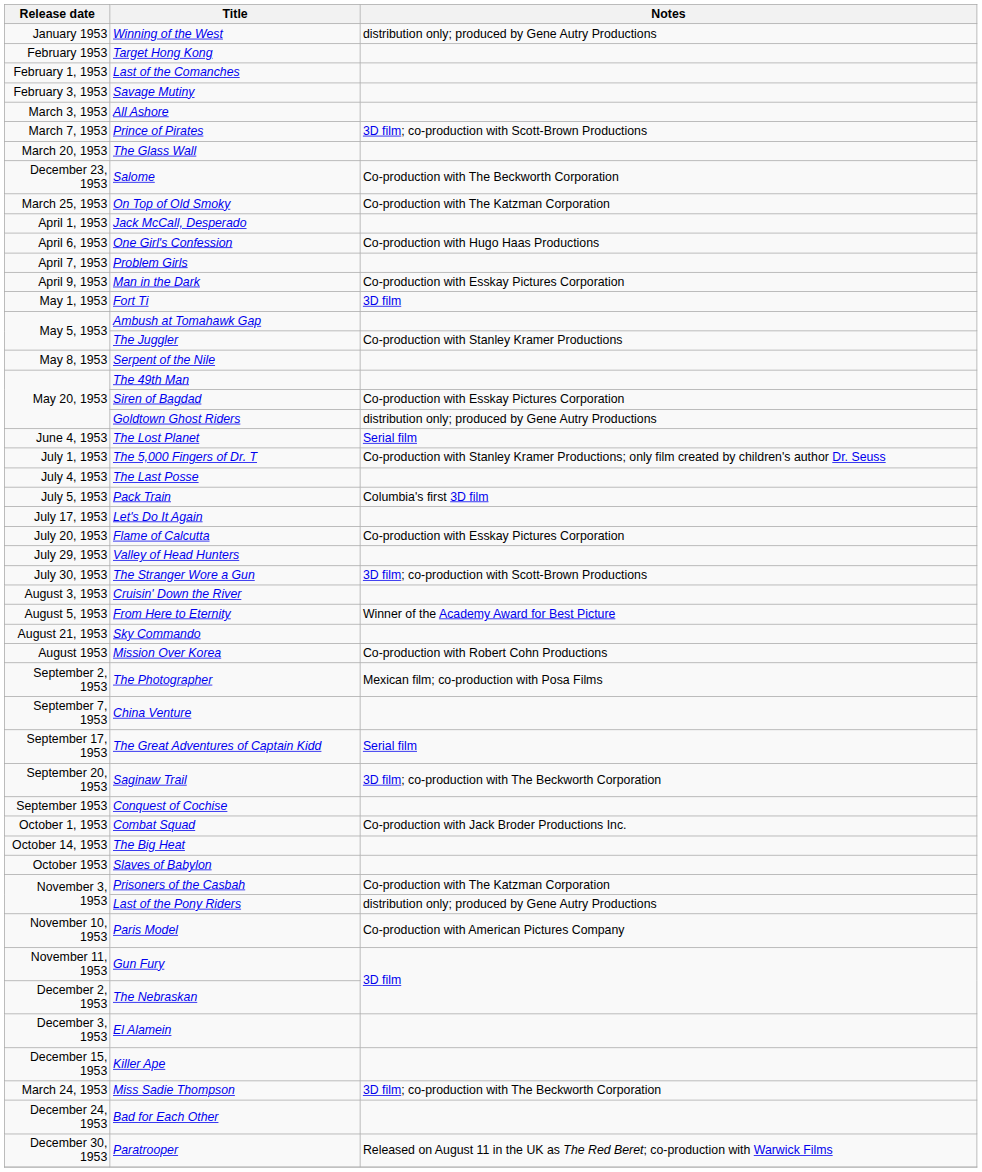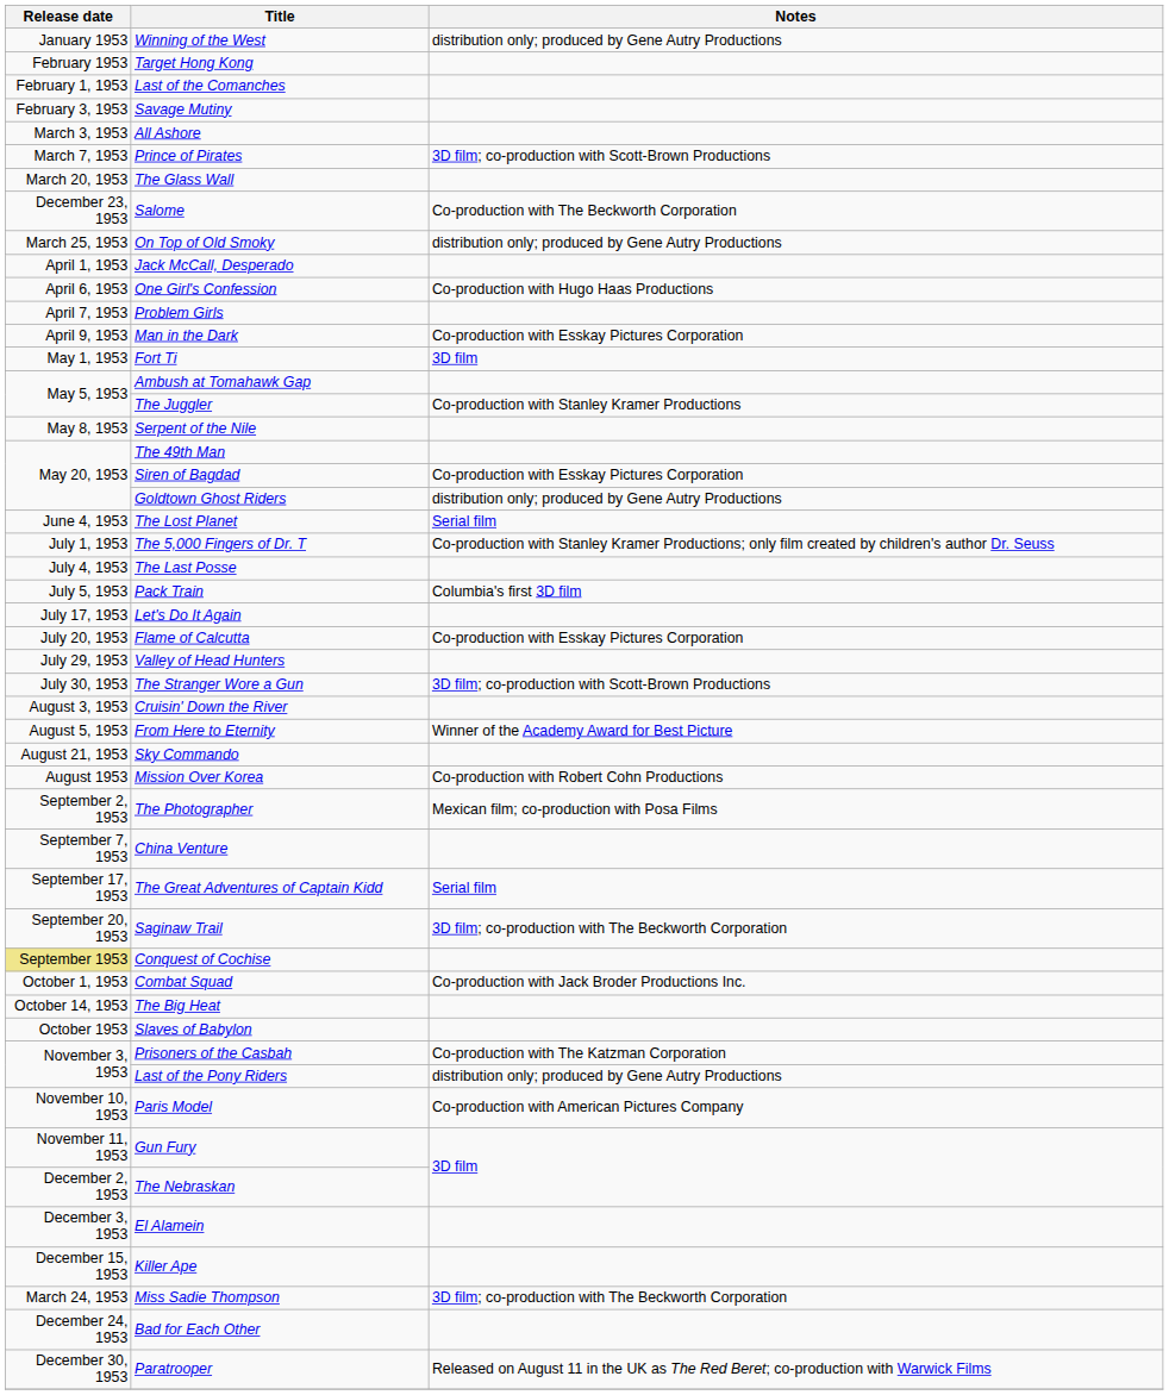On Top of Old Smoky | Notes: Co-production with The Katzman Corporation -> distribution only; produced by Gene Autry Productions
Conquest of Cochise | Release date: no background -> khaki background
